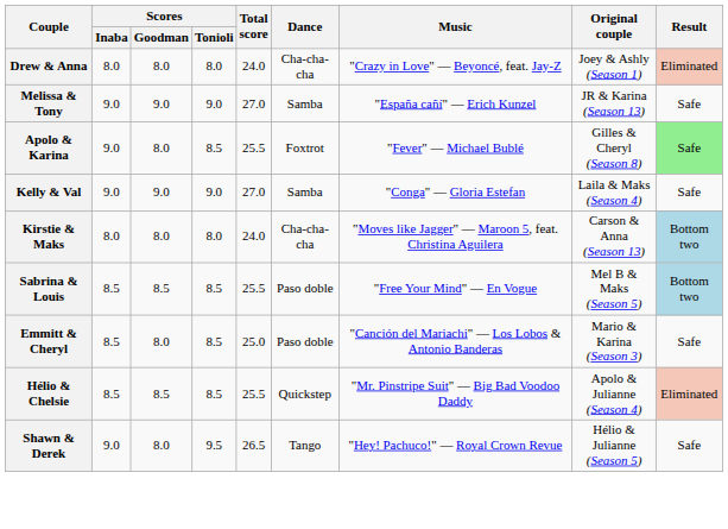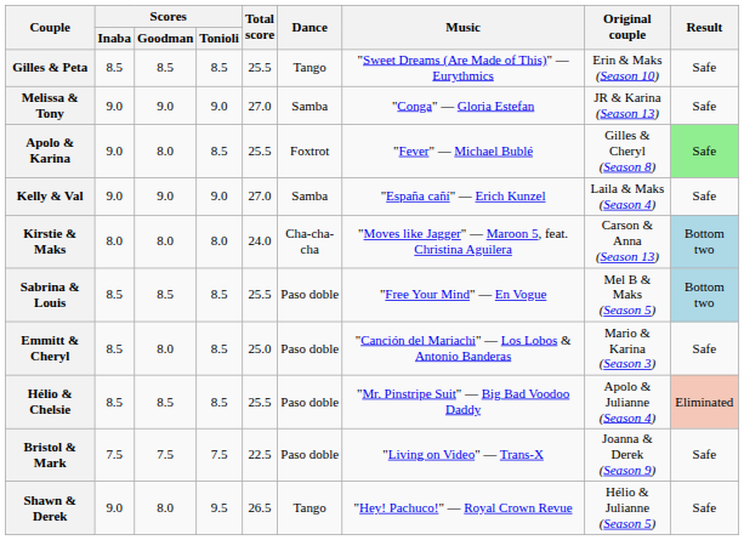- row: Drew & Anna | 8.0 | 8.0 | 8.0 | 24.0 | Cha-cha-cha | "Crazy in Love" — Beyoncé, feat. Jay-Z | Joey & Ashly (Season 1) | Eliminated
+ row: Gilles & Peta | 8.5 | 8.5 | 8.5 | 25.5 | Tango | "Sweet Dreams (Are Made of This)" — Eurythmics | Erin & Maks (Season 10) | Safe
Melissa & Tony | Music: "España cañí" — Erich Kunzel -> "Conga" — Gloria Estefan
Kelly & Val | Music: "Conga" — Gloria Estefan -> "España cañí" — Erich Kunzel
Hélio & Chelsie | Dance: Quickstep -> Paso doble
+ row: Bristol & Mark | 7.5 | 7.5 | 7.5 | 22.5 | Paso doble | "Living on Video" — Trans-X | Joanna & Derek (Season 9) | Safe
